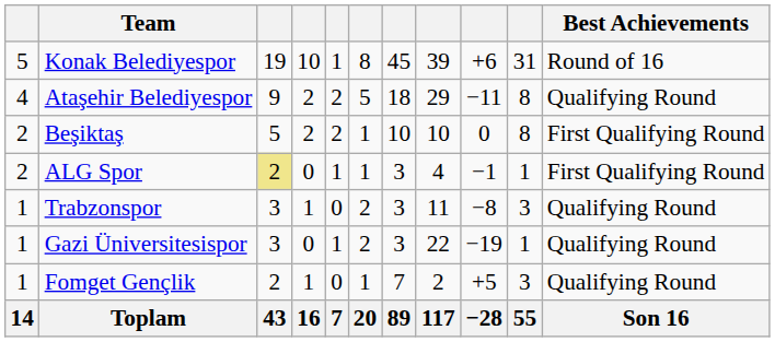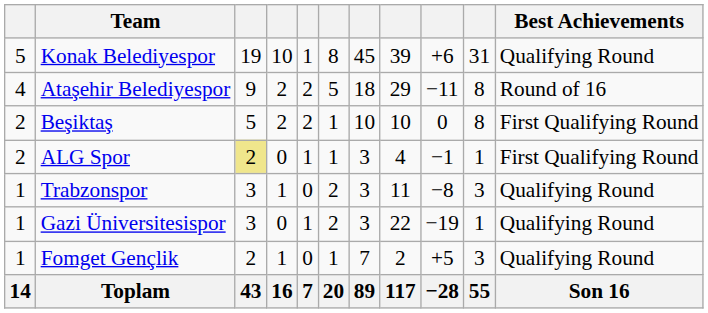Konak Belediyespor | Best Achievements: Round of 16 -> Qualifying Round
Ataşehir Belediyespor | Best Achievements: Qualifying Round -> Round of 16
